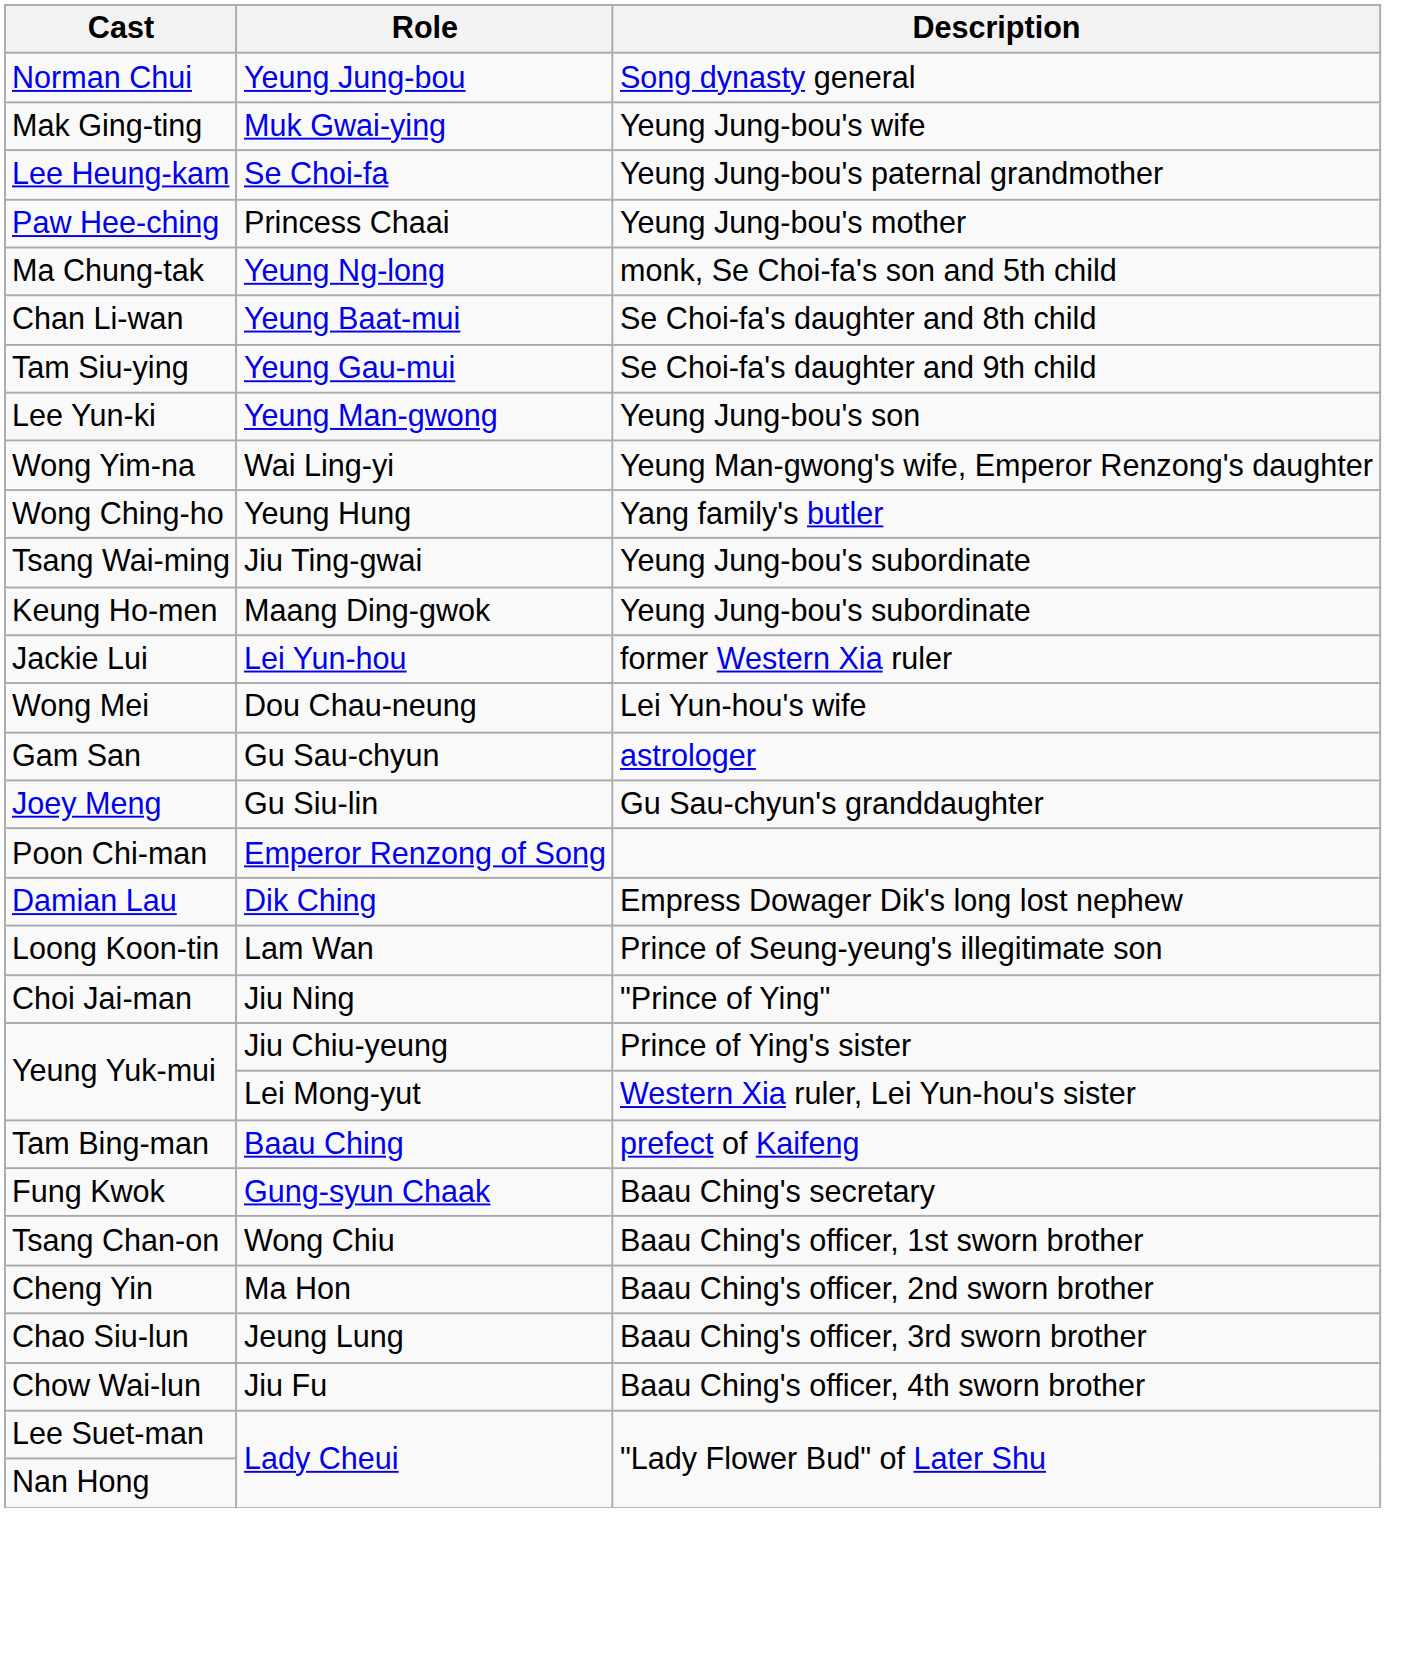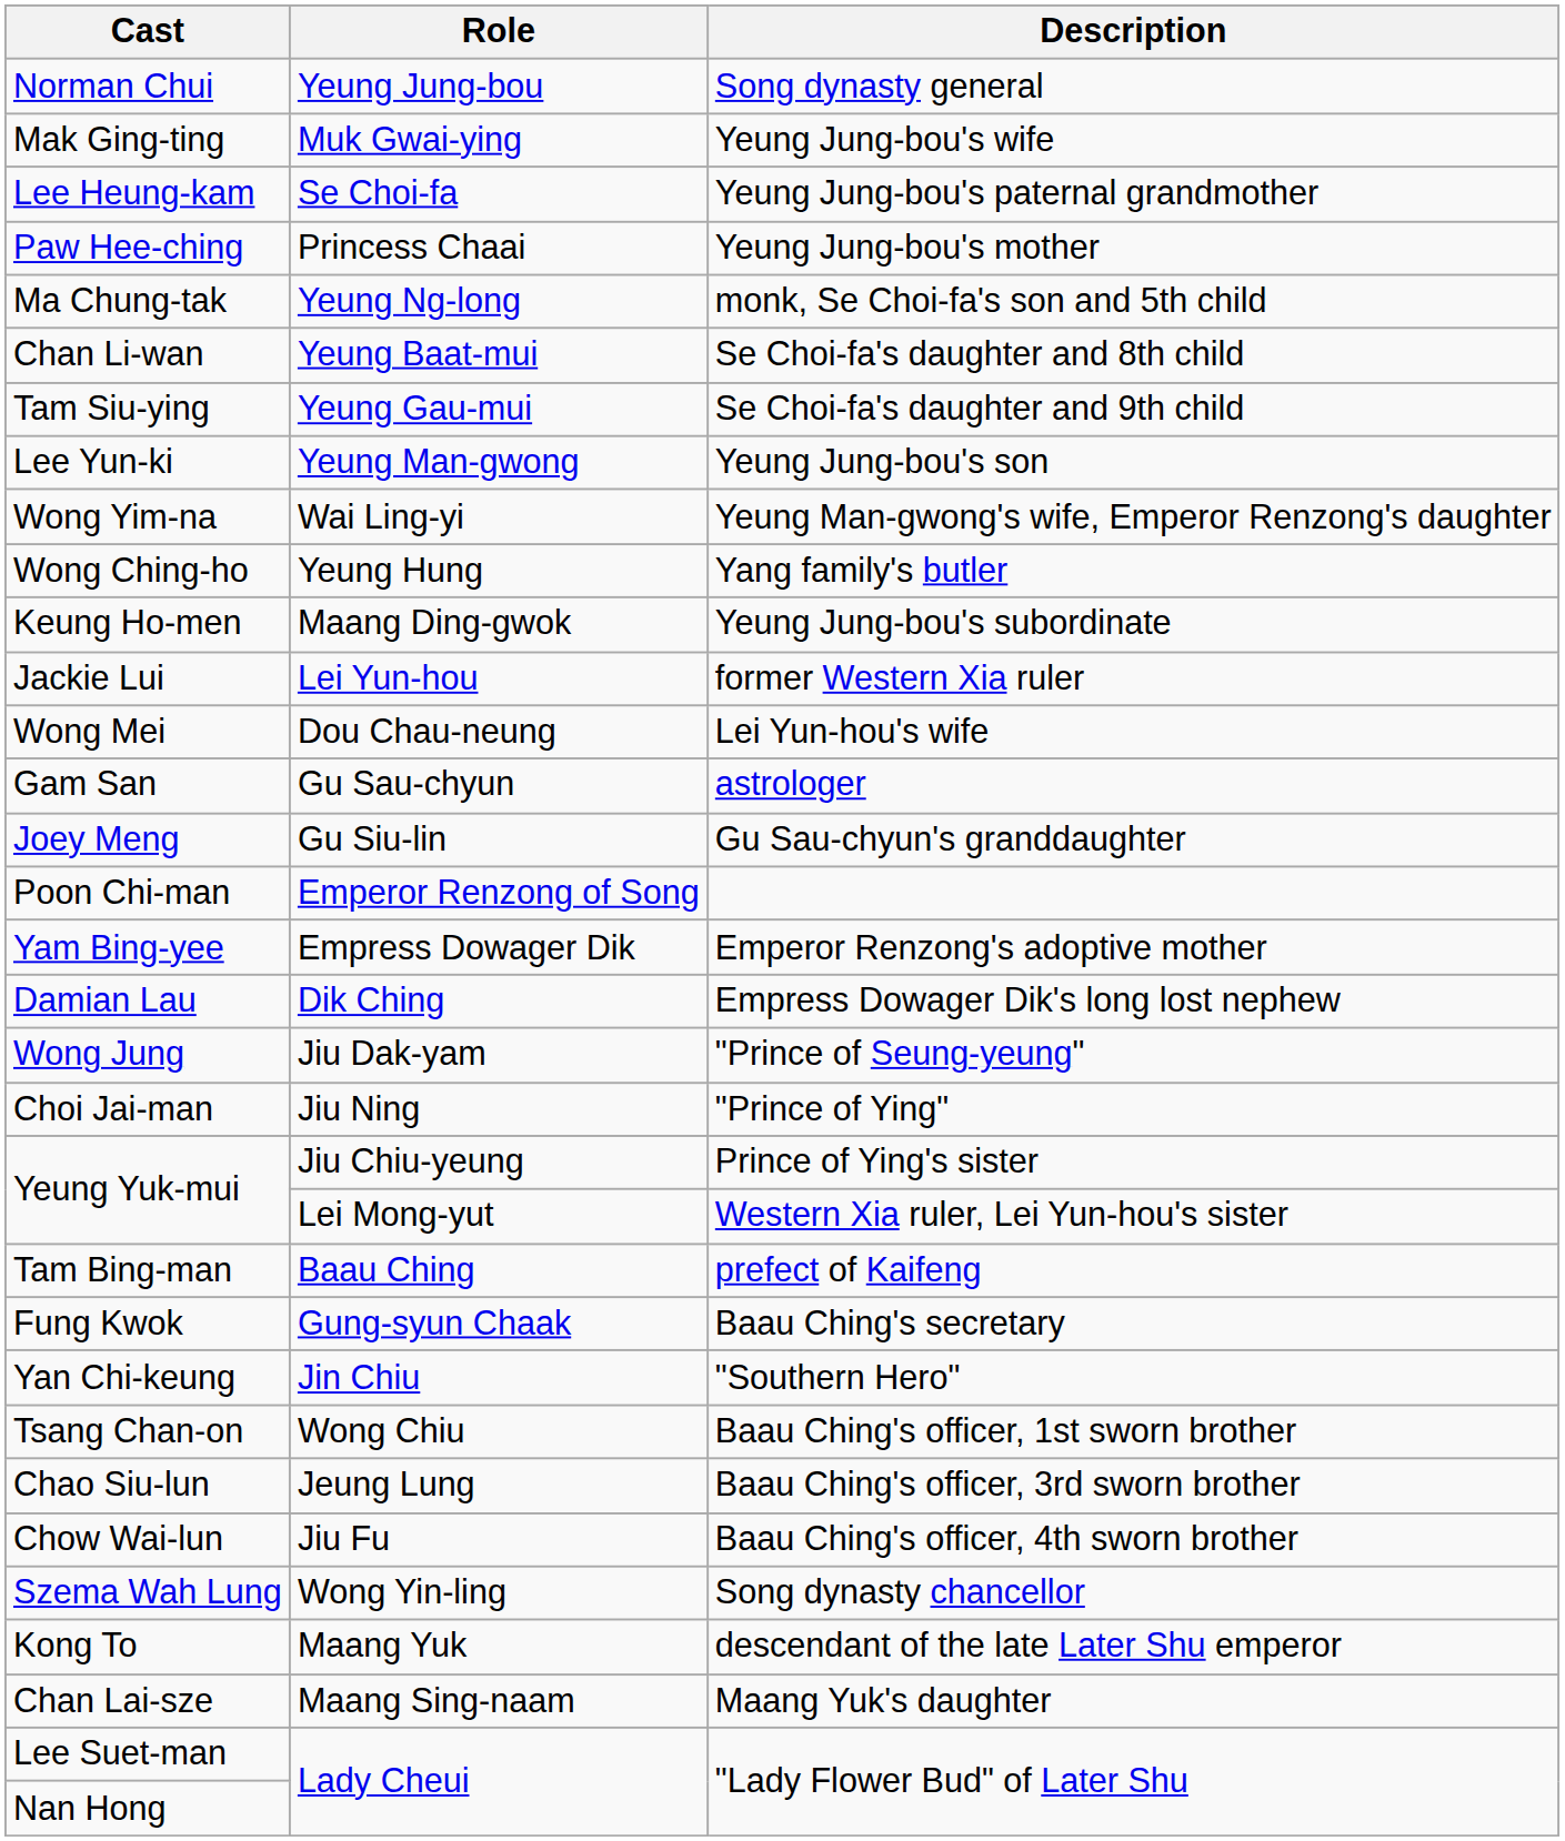- row: Tsang Wai-ming | Jiu Ting-gwai | Yeung Jung-bou's subordinate
+ row: Yam Bing-yee | Empress Dowager Dik | Emperor Renzong's adoptive mother
+ row: Wong Jung | Jiu Dak-yam | "Prince of Seung-yeung"
- row: Loong Koon-tin | Lam Wan | Prince of Seung-yeung's illegitimate son
+ row: Yan Chi-keung | Jin Chiu | "Southern Hero"
- row: Cheng Yin | Ma Hon | Baau Ching's officer, 2nd sworn brother
+ row: Szema Wah Lung | Wong Yin-ling | Song dynasty chancellor
+ row: Kong To | Maang Yuk | descendant of the late Later Shu emperor
+ row: Chan Lai-sze | Maang Sing-naam | Maang Yuk's daughter
